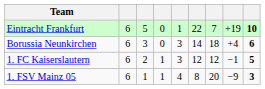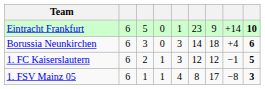Eintracht Frankfurt | column 6: 22 -> 23
Eintracht Frankfurt | column 7: 7 -> 9
Eintracht Frankfurt | column 8: +19 -> +14
1. FSV Mainz 05 | column 7: 20 -> 17
1. FSV Mainz 05 | column 8: −9 -> −8
